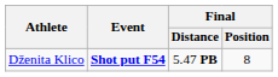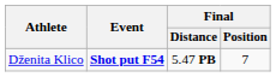Dženita Klico | Final / Position: 8 -> 7
